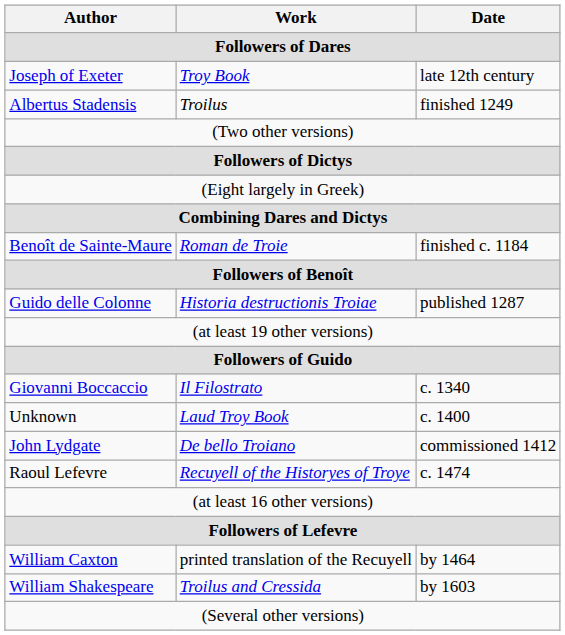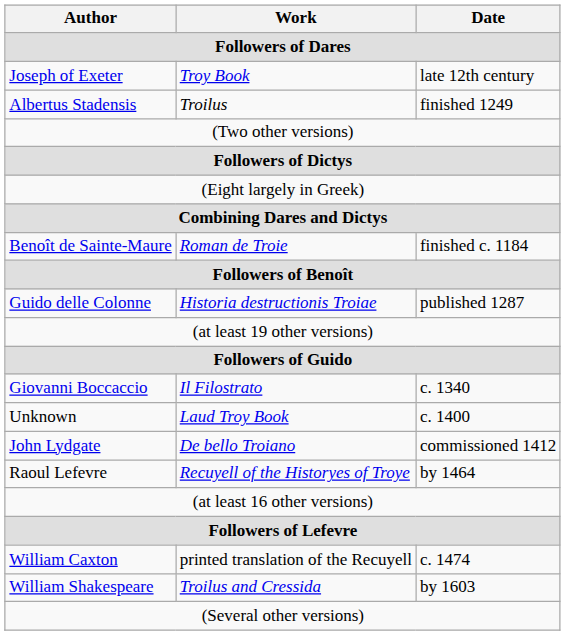Raoul Lefevre | Date: c. 1474 -> by 1464
William Caxton | Date: by 1464 -> c. 1474
